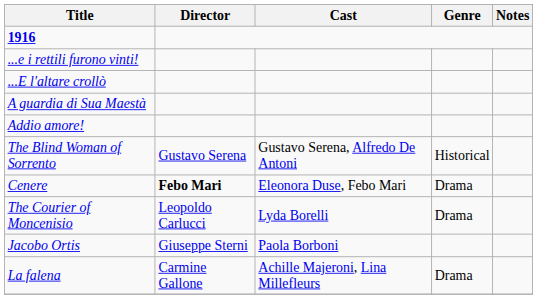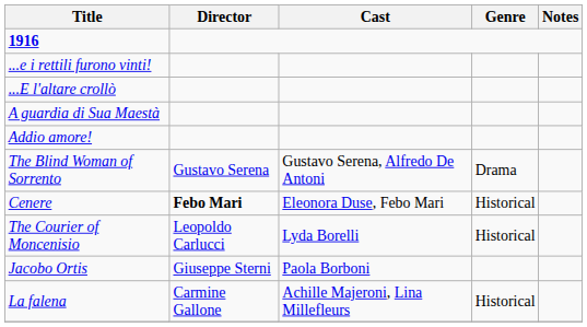The Blind Woman of Sorrento | Genre: Historical -> Drama
Cenere | Genre: Drama -> Historical
The Courier of Moncenisio | Genre: Drama -> Historical
La falena | Genre: Drama -> Historical
